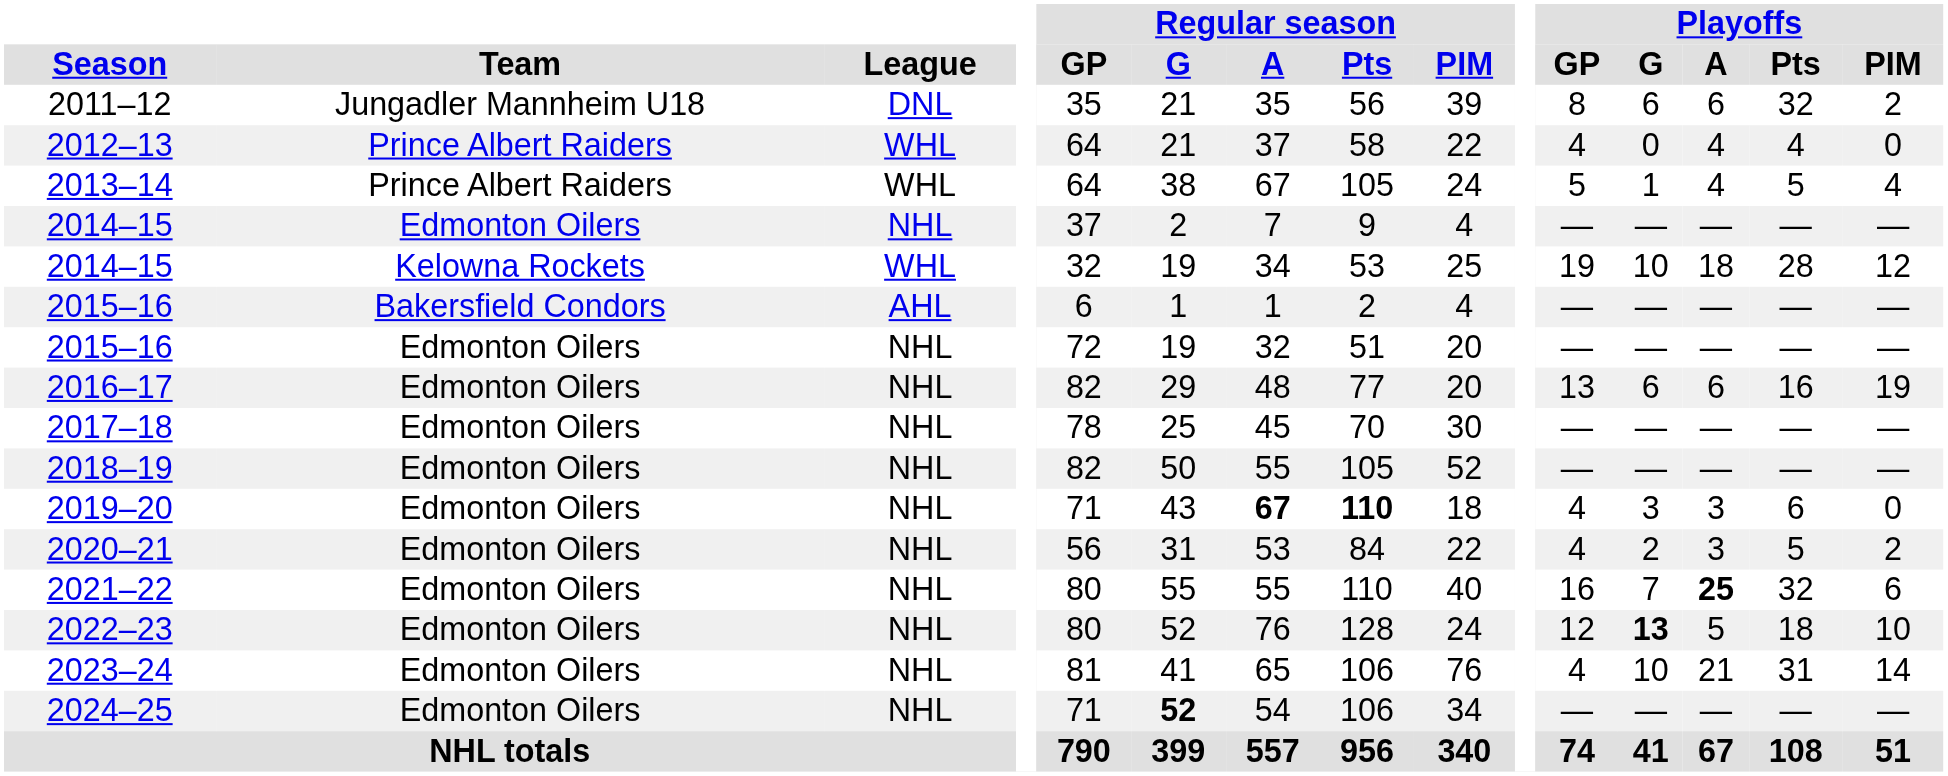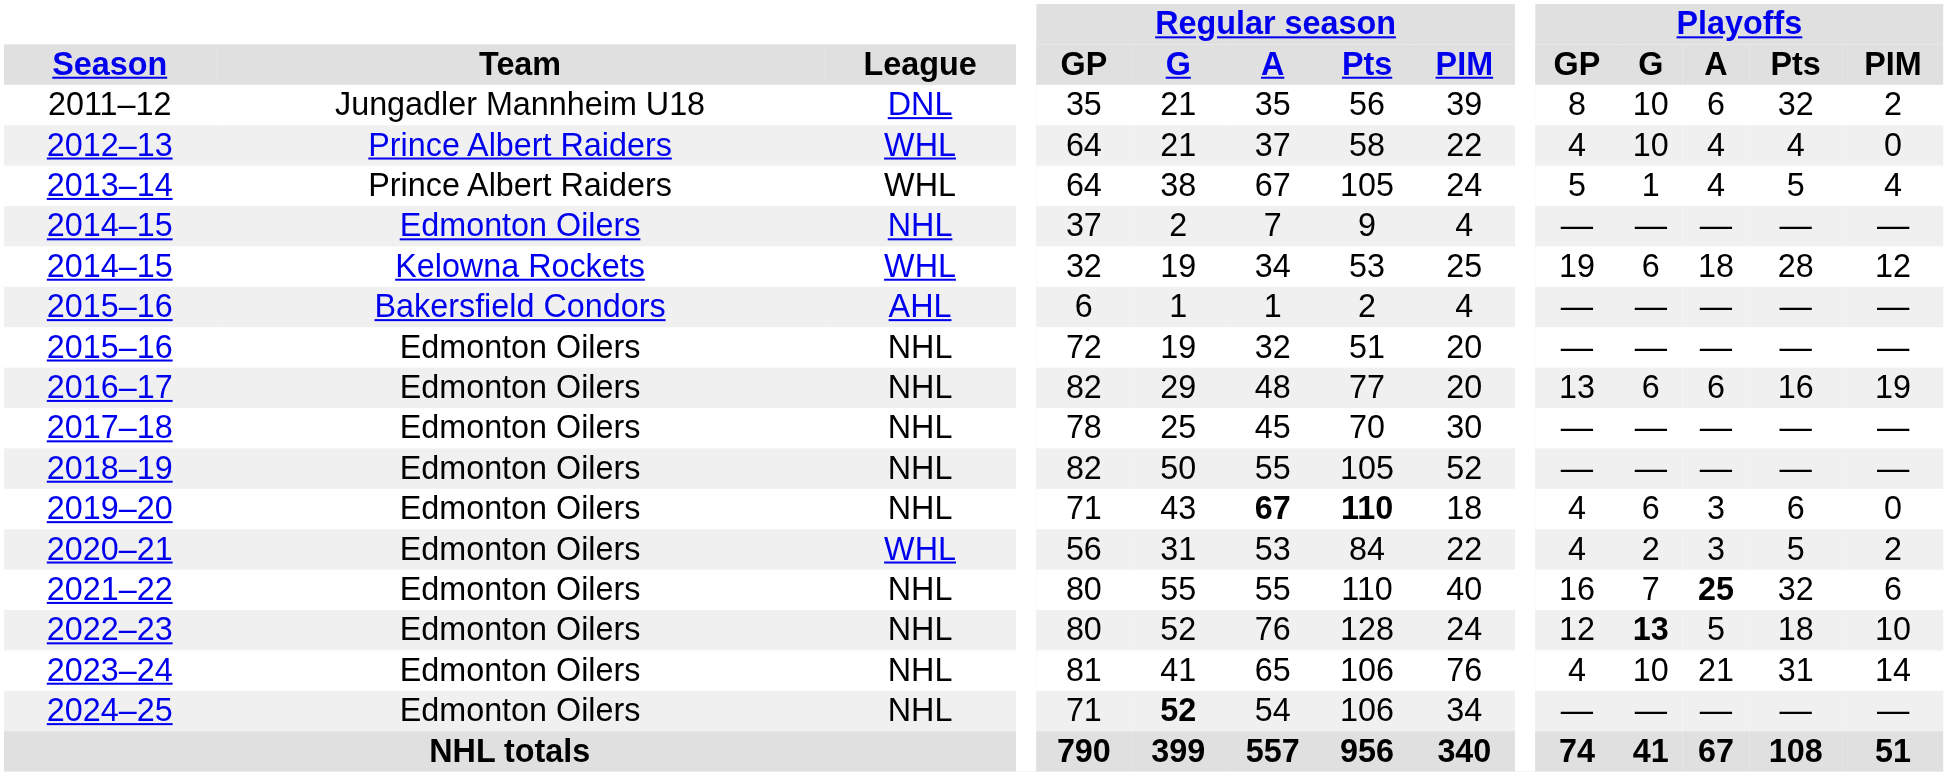2011–12 | Playoffs / G: 6 -> 10
2012–13 | Playoffs / G: 0 -> 10
2014–15 / Kelowna Rockets | Playoffs / G: 10 -> 6
2019–20 | Playoffs / G: 3 -> 6
2020–21 | League: NHL -> WHL
